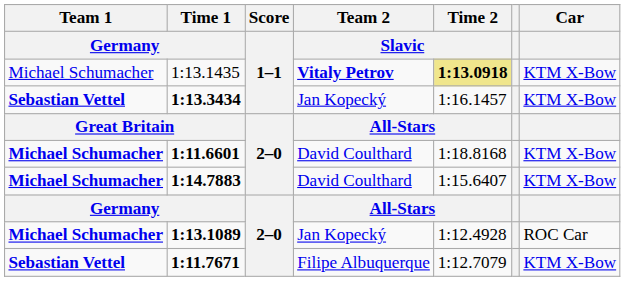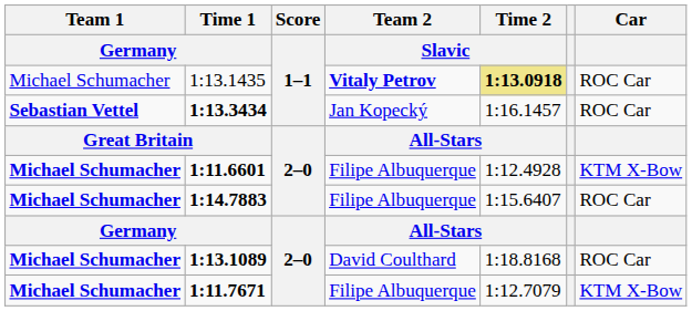1:13.1435 | Car: KTM X-Bow -> ROC Car
1:13.3434 | Car: KTM X-Bow -> ROC Car
1:11.6601 | Team 2 / Slavic: David Coulthard -> Filipe Albuquerque
1:11.6601 | Time 2 / Slavic: 1:18.8168 -> 1:12.4928
1:14.7883 | Team 2 / Slavic: David Coulthard -> Filipe Albuquerque
1:14.7883 | Car: KTM X-Bow -> ROC Car
1:13.1089 | Team 2 / Slavic: Jan Kopecký -> David Coulthard
1:13.1089 | Time 2 / Slavic: 1:12.4928 -> 1:18.8168
1:11.7671 | Team 1 / Germany: Sebastian Vettel -> Michael Schumacher
